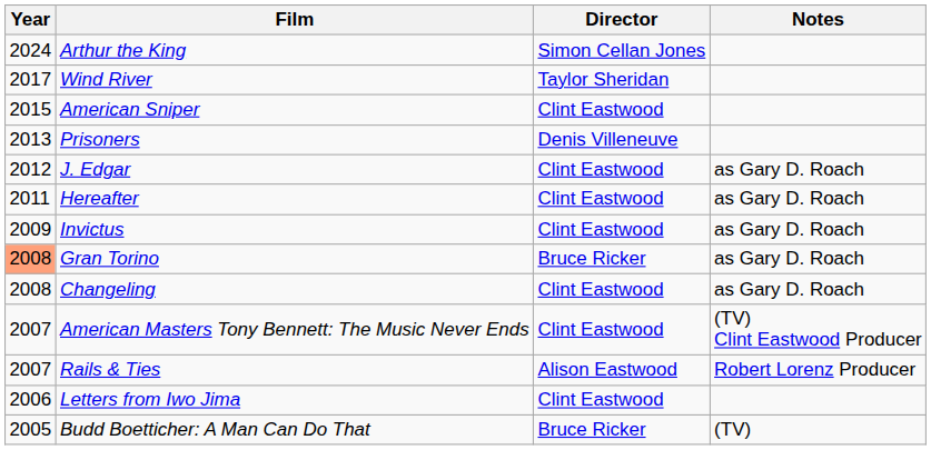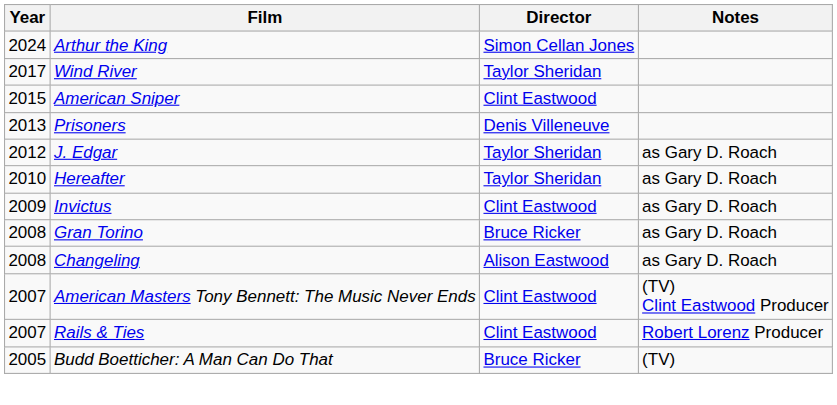J. Edgar | Director: Clint Eastwood -> Taylor Sheridan
Hereafter | Year: 2011 -> 2010
Hereafter | Director: Clint Eastwood -> Taylor Sheridan
Gran Torino | Year: lightsalmon background -> no background
Changeling | Director: Clint Eastwood -> Alison Eastwood
Rails & Ties | Director: Alison Eastwood -> Clint Eastwood
- row: 2006 | Letters from Iwo Jima | Clint Eastwood
